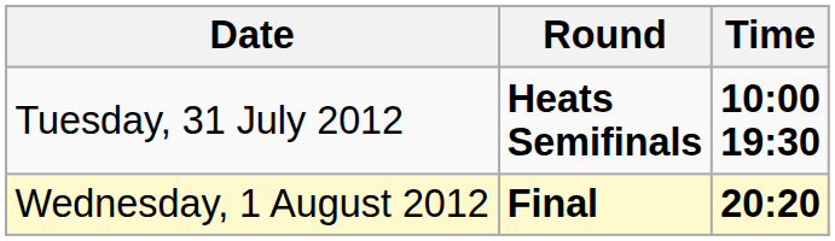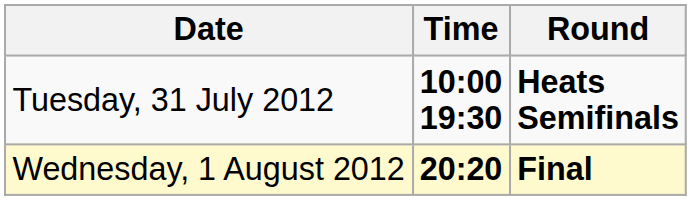columns swapped: Time <-> Round
